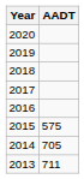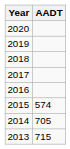2015 | AADT: 575 -> 574
2013 | AADT: 711 -> 715
